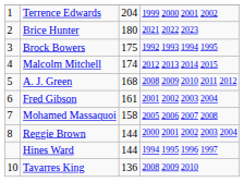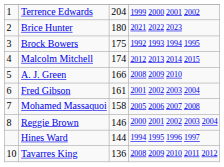A. J. Green | column 3: 168 -> 166
A. J. Green | column 4: 2008 2009 2010 2011 2012 -> 2008 2009 2010
Reggie Brown | column 3: 144 -> 146
Tavarres King | column 4: 2008 2009 2010 -> 2008 2009 2010 2011 2012
